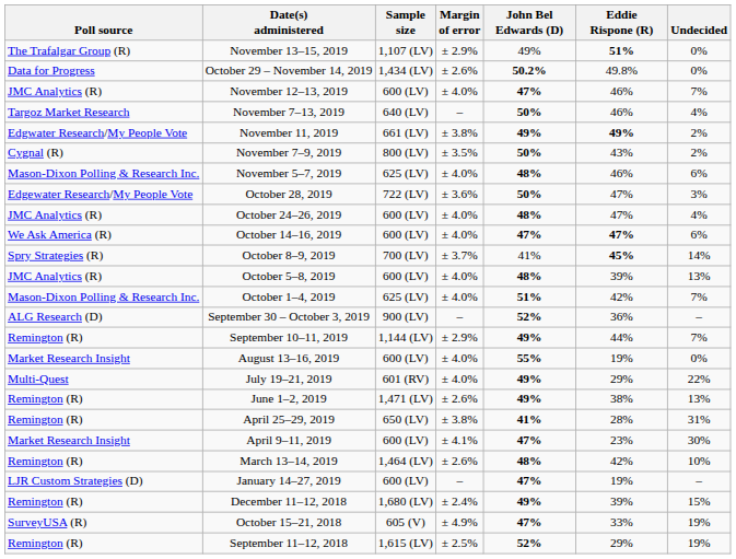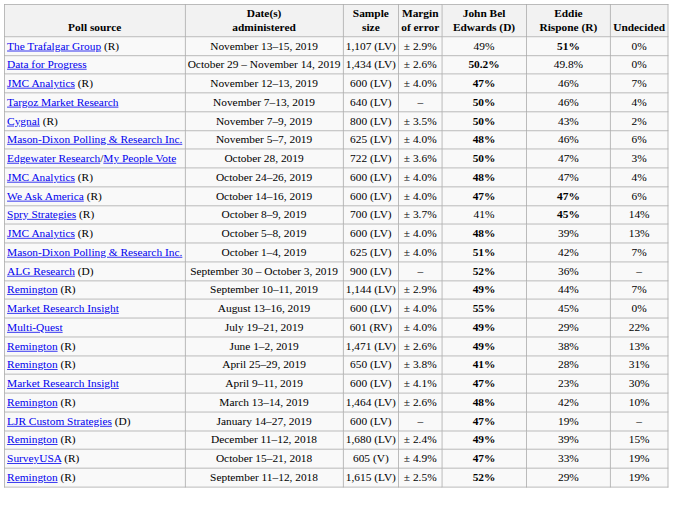- row: Edgwater Research/My People Vote | November 11, 2019 | 661 (LV) | ± 3.8% | 49% | 49% | 2%
August 13–16, 2019 | Eddie Rispone (R): 19% -> 45%
